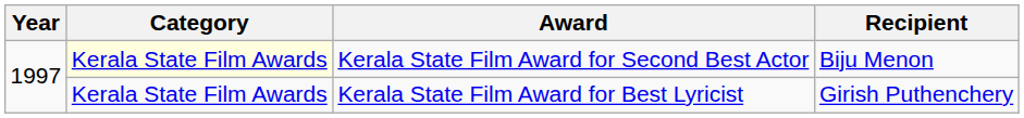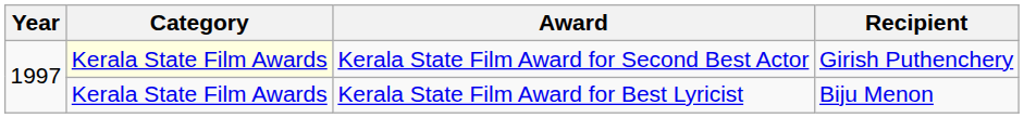Kerala State Film Award for Second Best Actor | Recipient: Biju Menon -> Girish Puthenchery
Kerala State Film Award for Best Lyricist | Recipient: Girish Puthenchery -> Biju Menon
